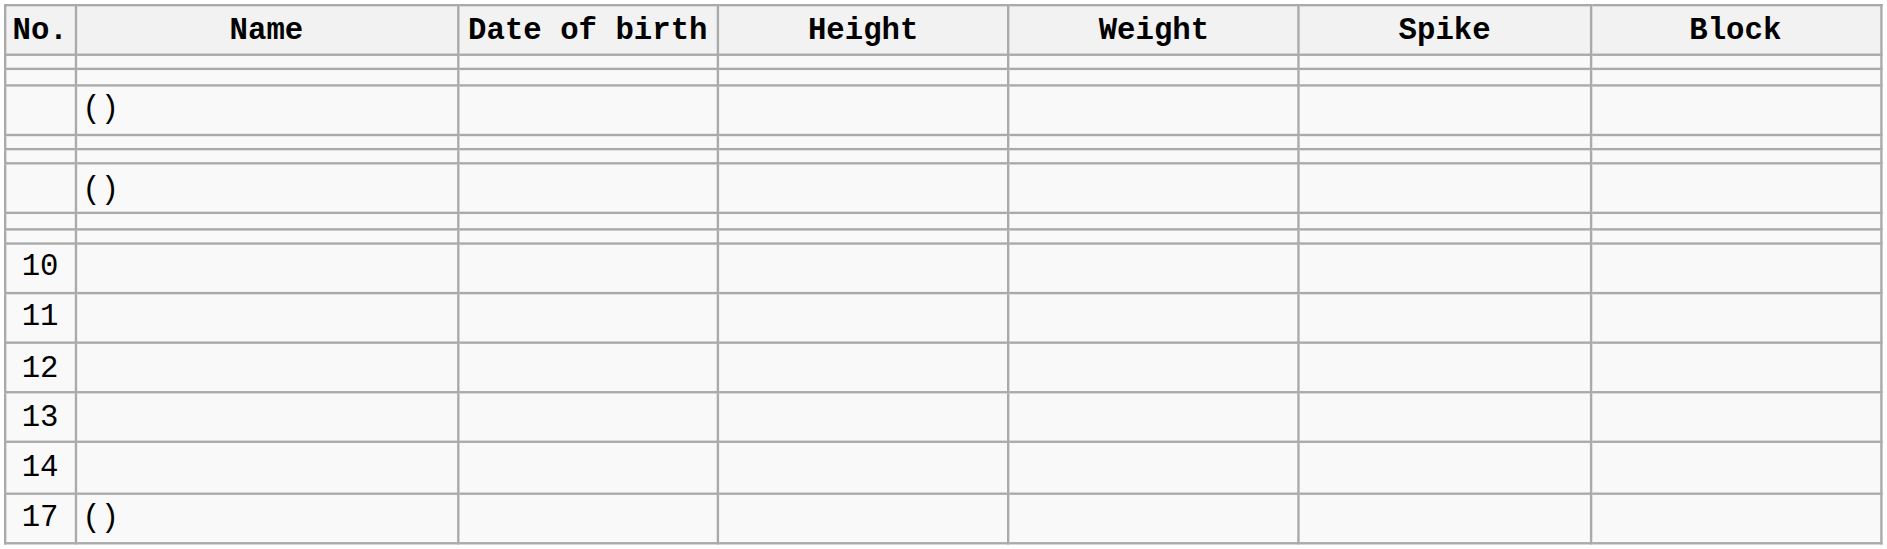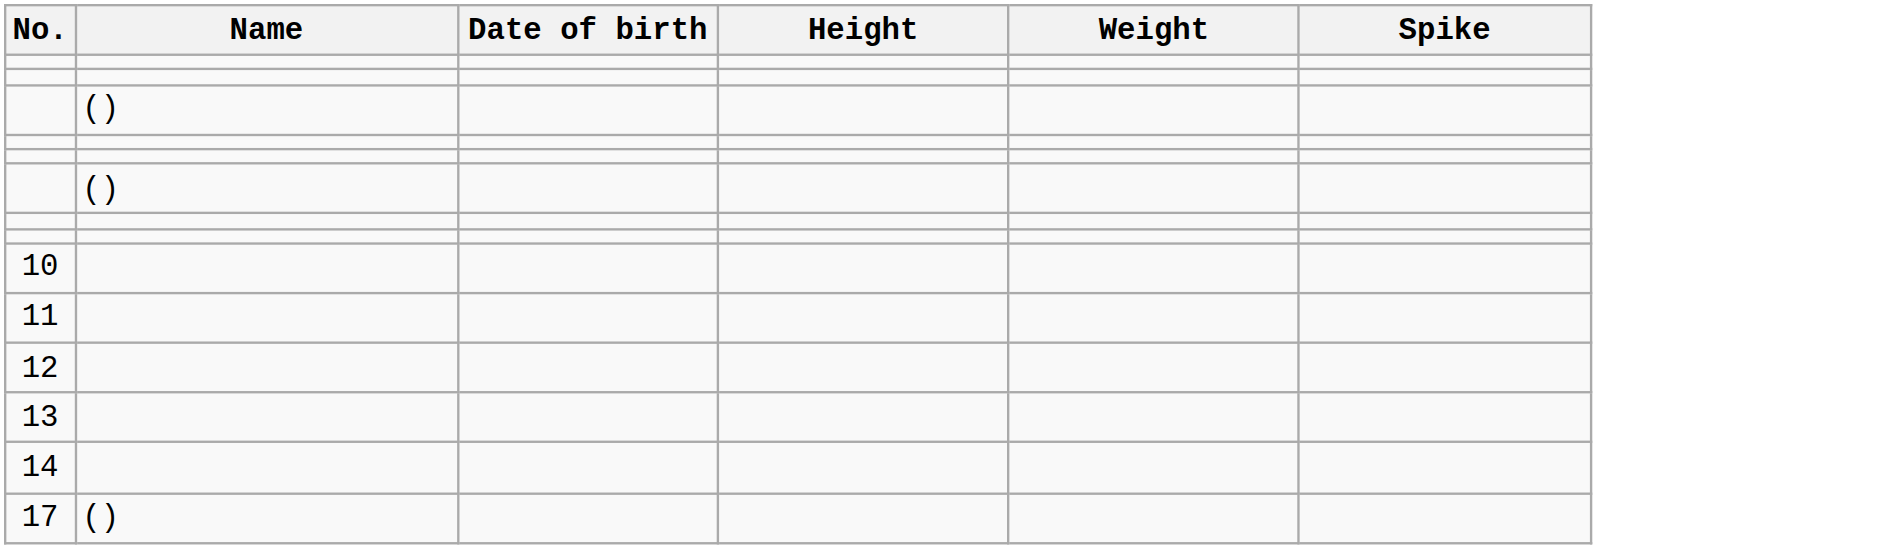- column: Block
